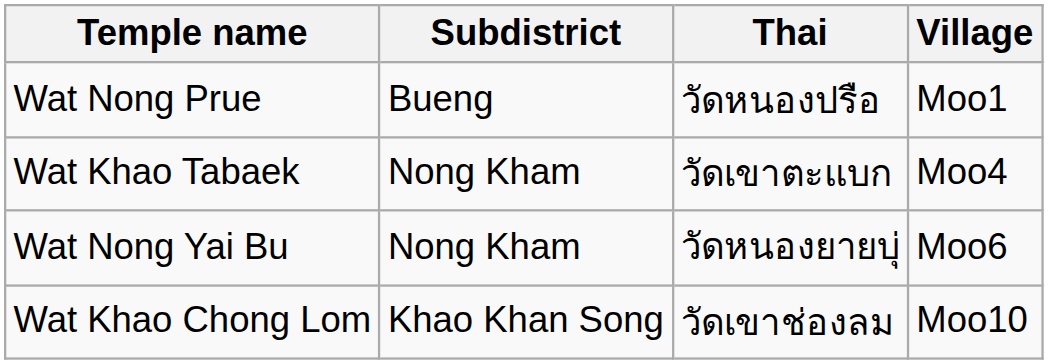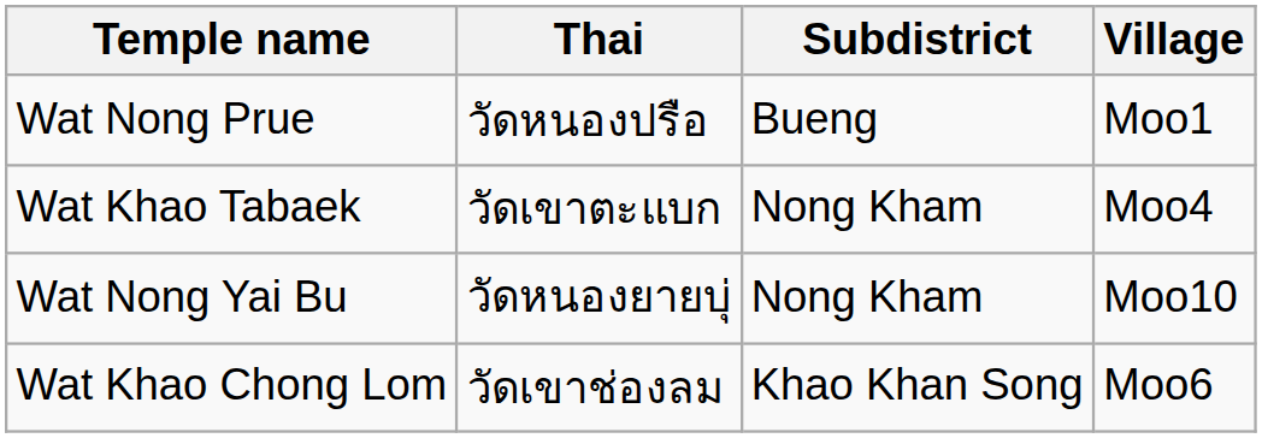columns swapped: Thai <-> Subdistrict
Wat Nong Yai Bu | Village: Moo6 -> Moo10
Wat Khao Chong Lom | Village: Moo10 -> Moo6
